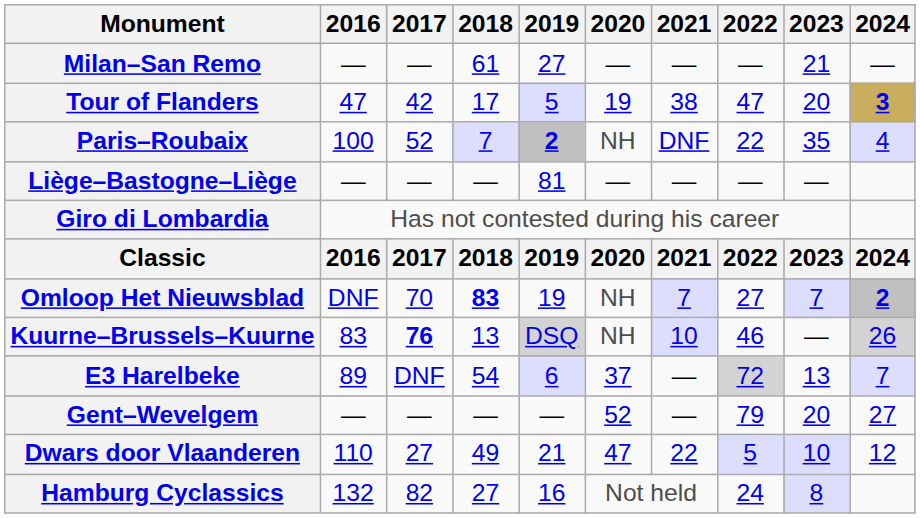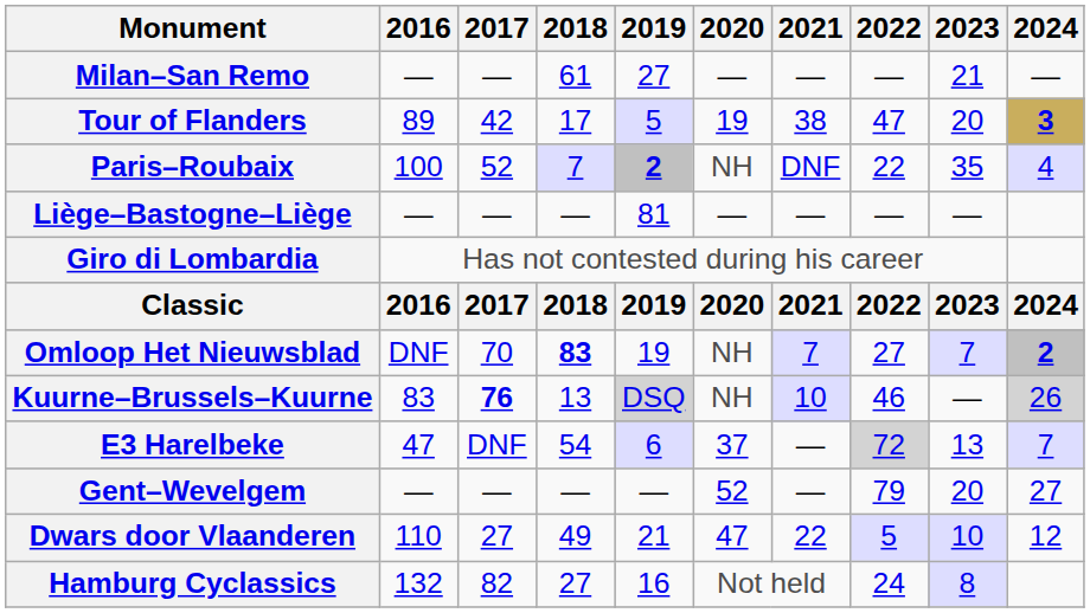Tour of Flanders | 2016: 47 -> 89
E3 Harelbeke | 2016: 89 -> 47
